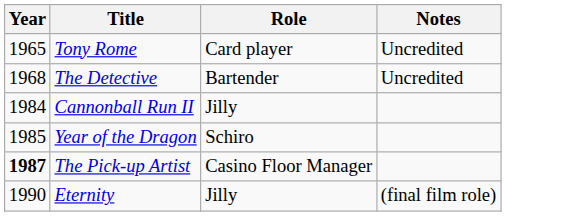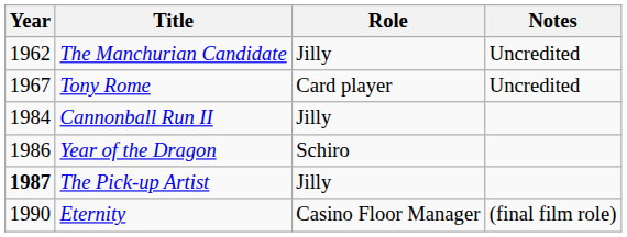+ row: 1962 | The Manchurian Candidate | Jilly | Uncredited
Tony Rome | Year: 1965 -> 1967
- row: 1968 | The Detective | Bartender | Uncredited
Year of the Dragon | Year: 1985 -> 1986
The Pick-up Artist | Role: Casino Floor Manager -> Jilly
Eternity | Role: Jilly -> Casino Floor Manager
